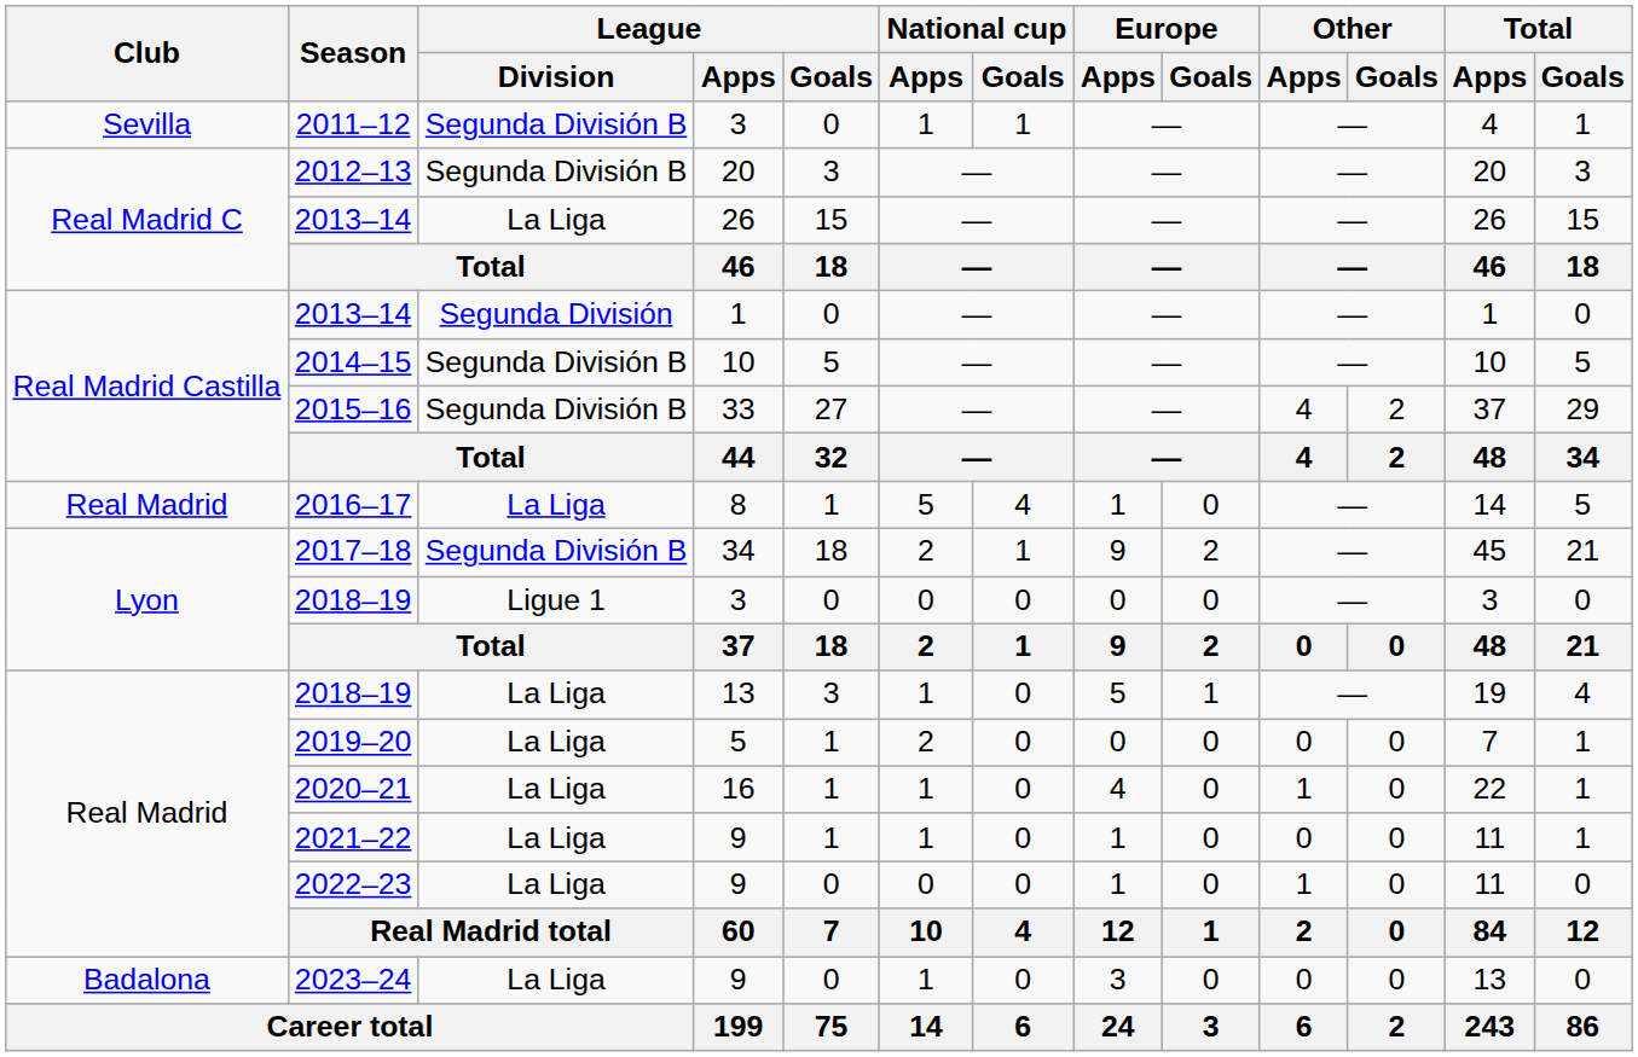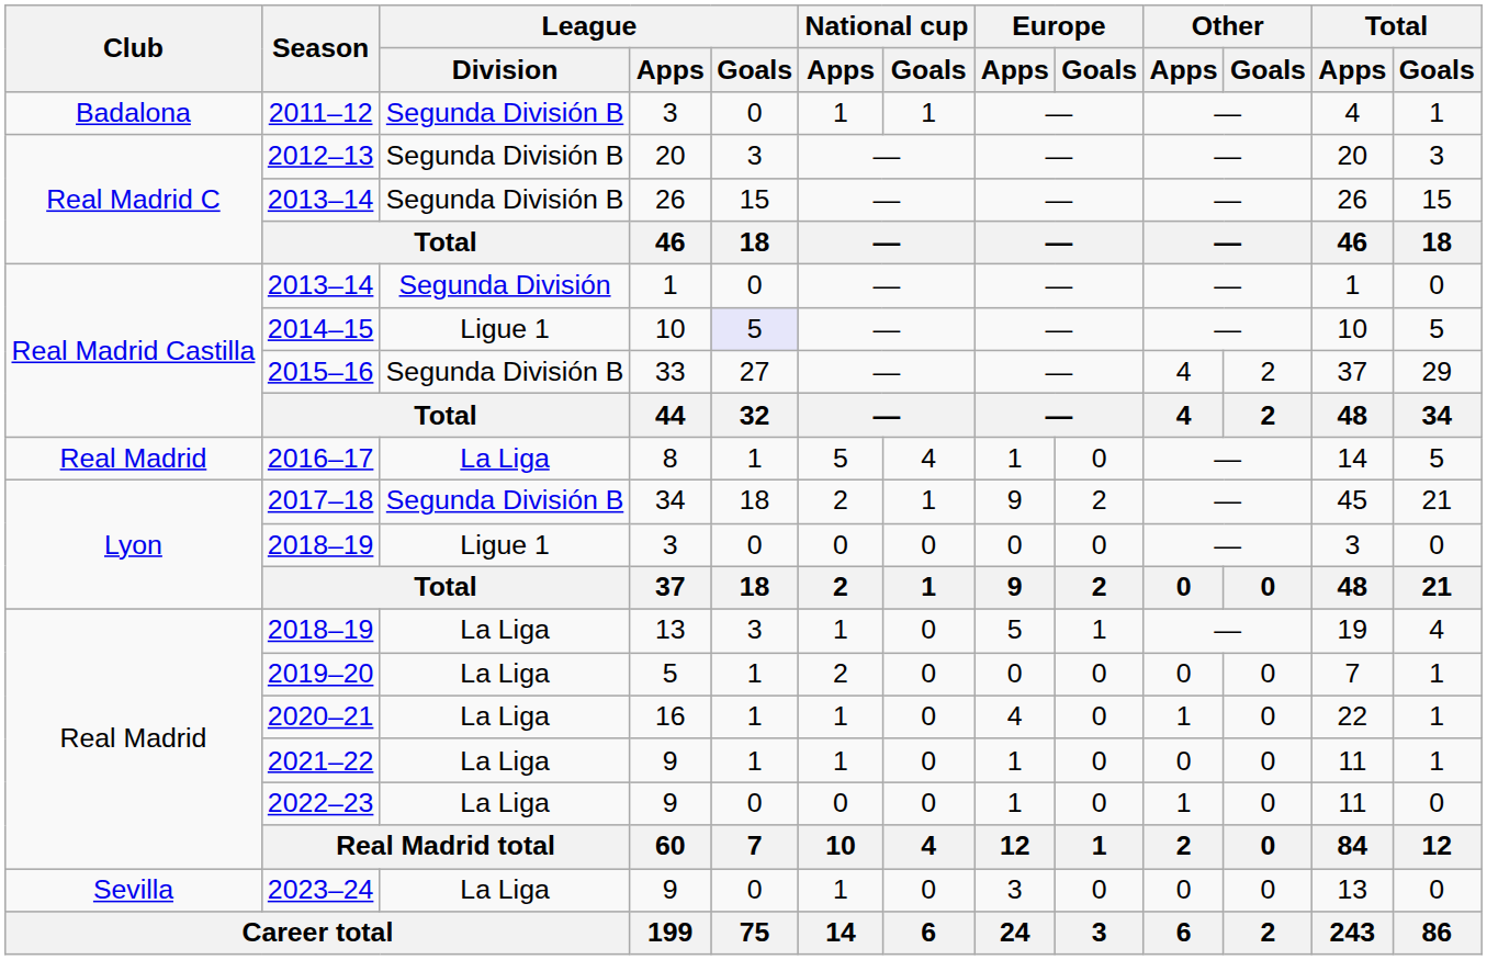2011–12 | Club: Sevilla -> Badalona
2013–14 / 26 | League / Division: La Liga -> Segunda División B
2014–15 | League / Division: Segunda División B -> Ligue 1
2014–15 | League / Goals: no background -> lavender background
2023–24 | Club: Badalona -> Sevilla
